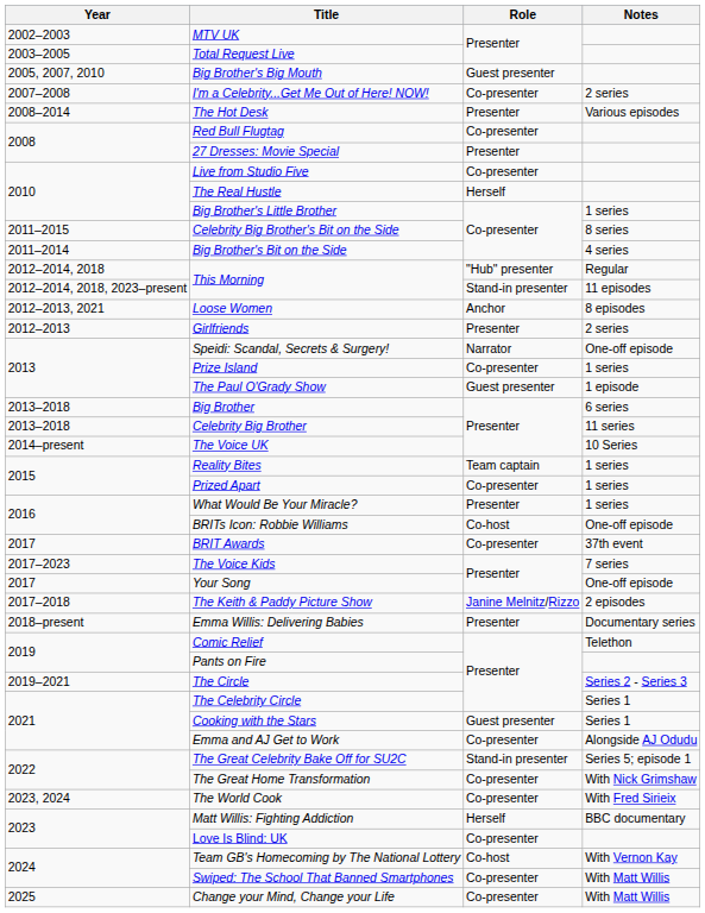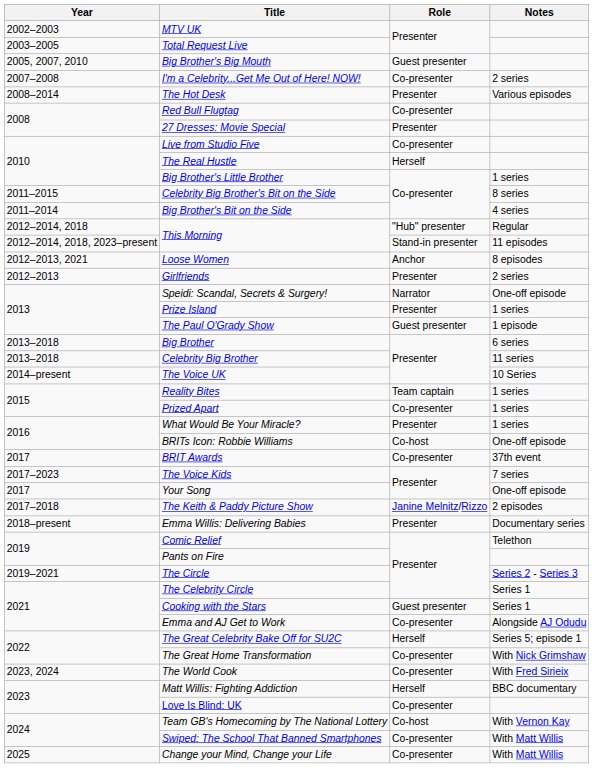Prize Island | Role: Co-presenter -> Presenter
The Great Celebrity Bake Off for SU2C | Role: Stand-in presenter -> Herself
